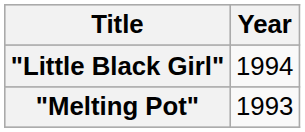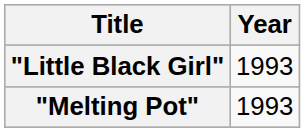"Little Black Girl" | Year: 1994 -> 1993
